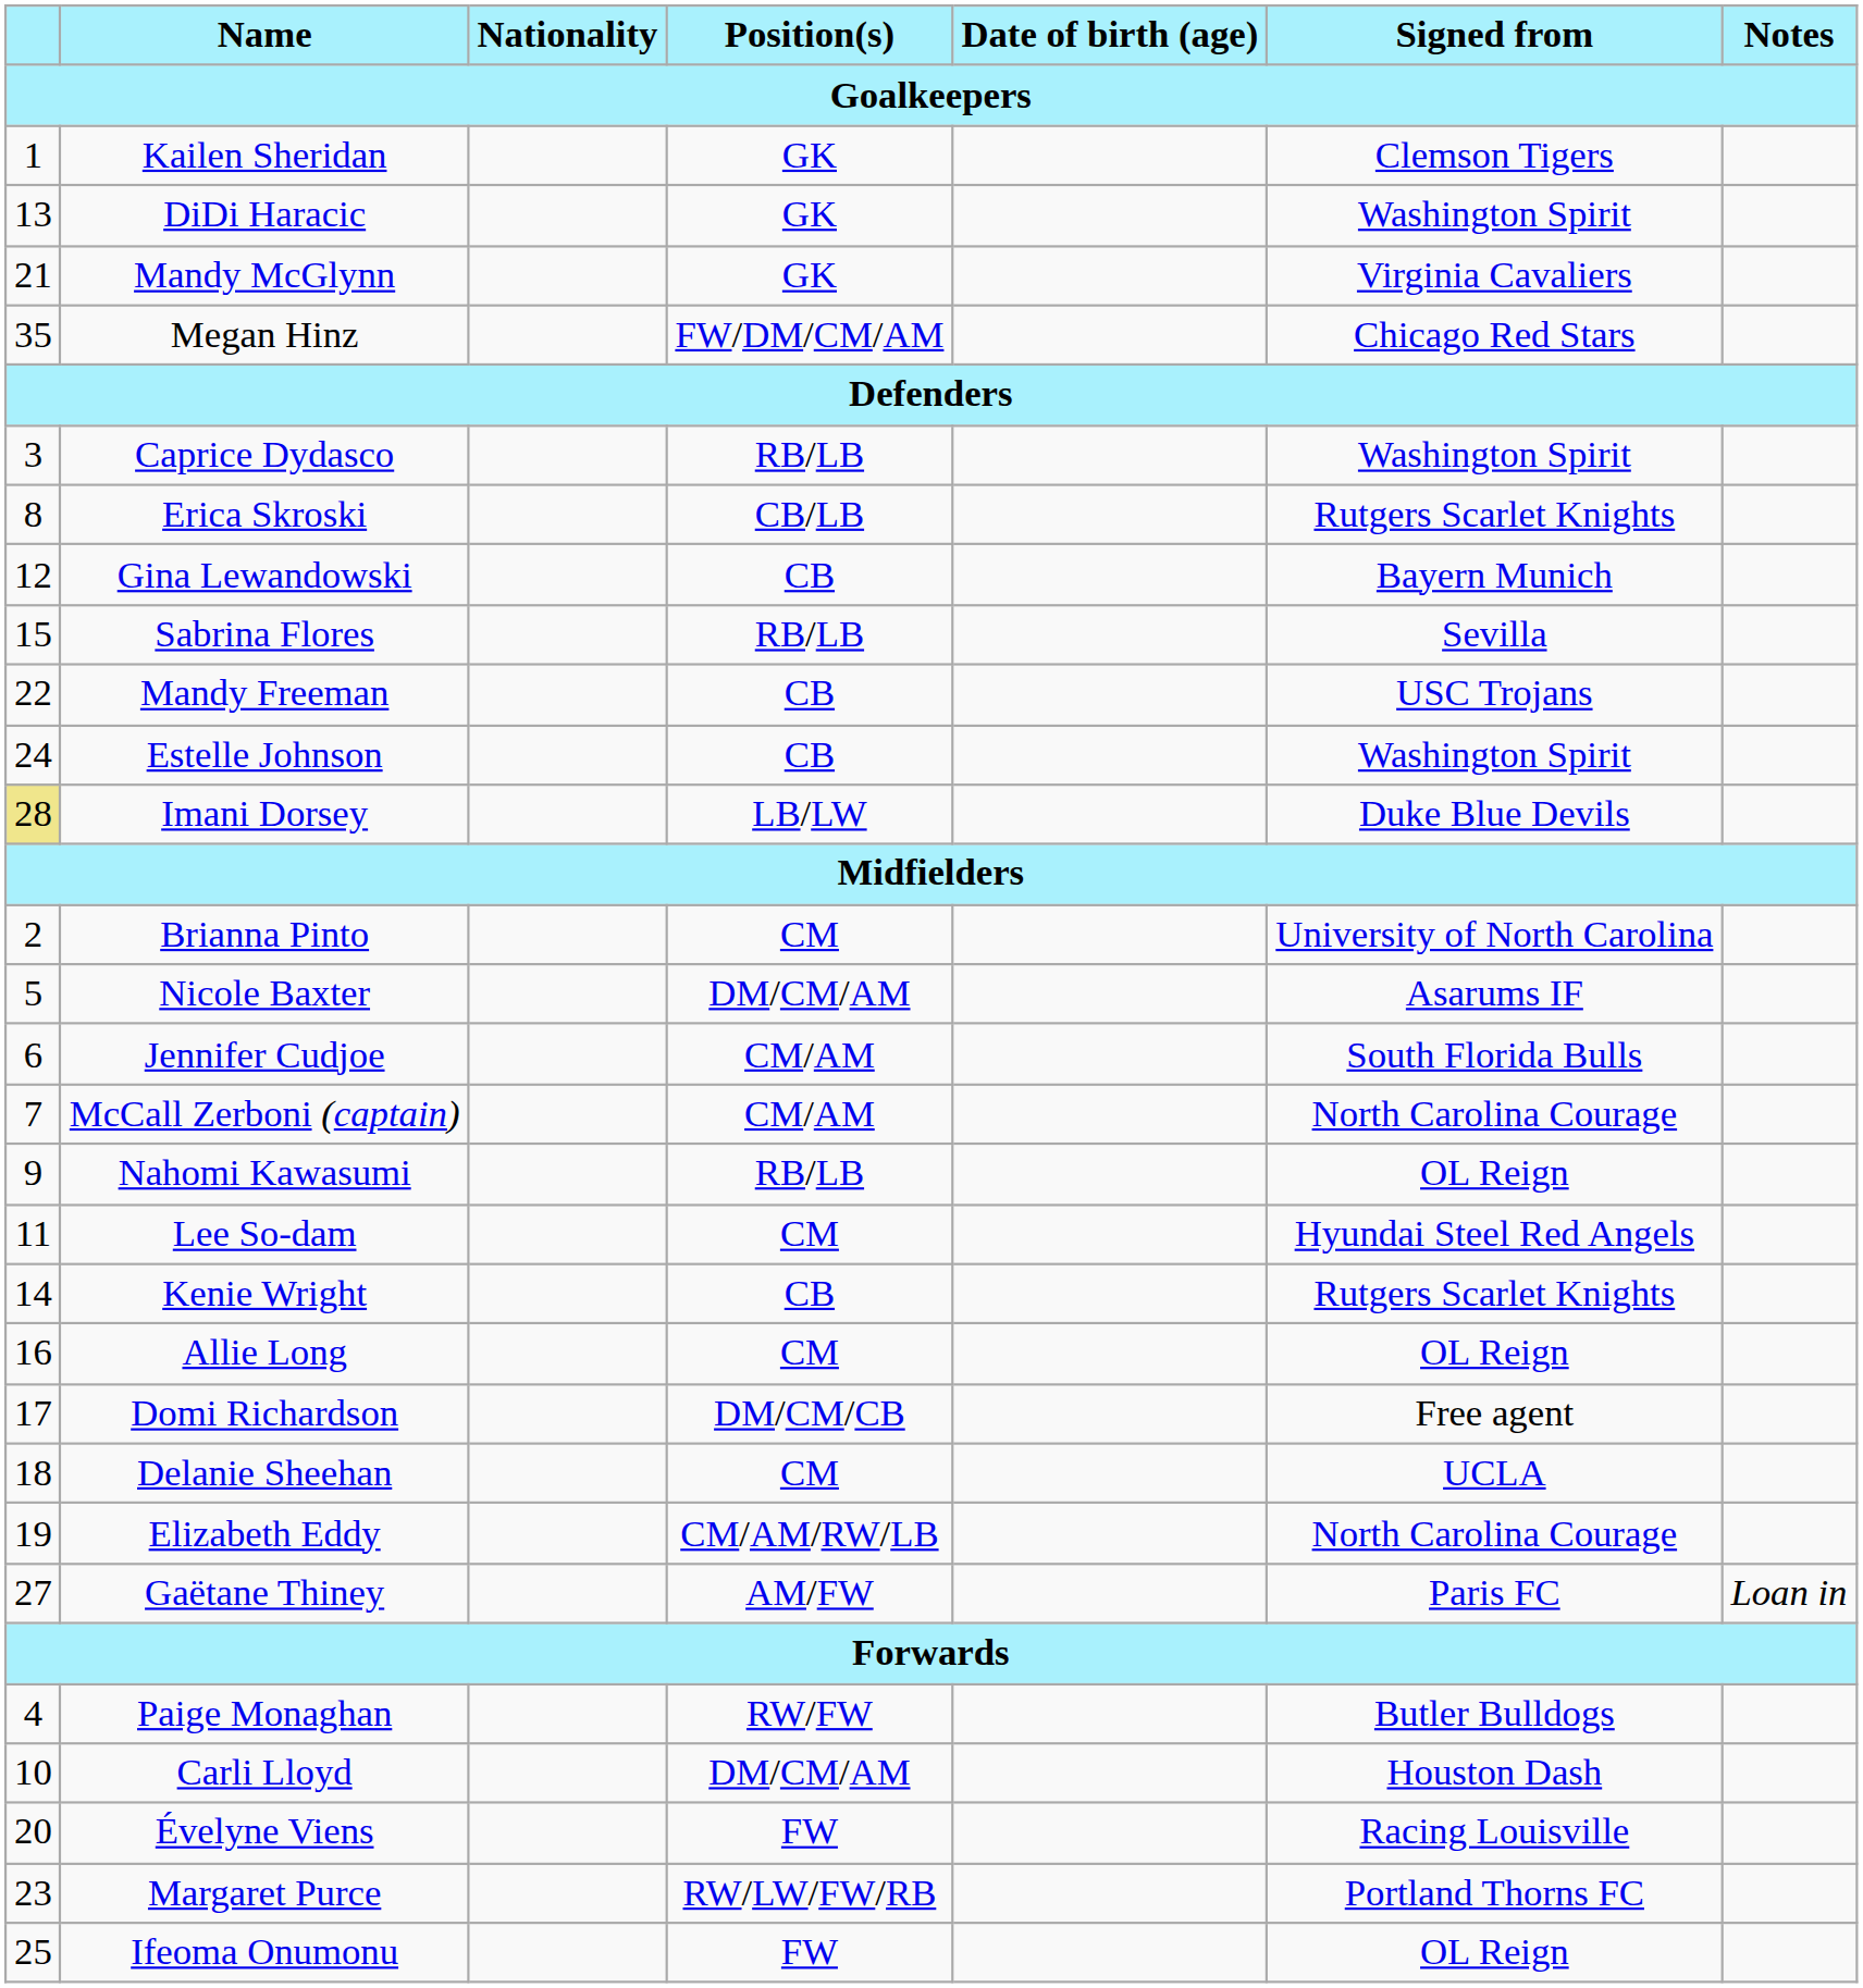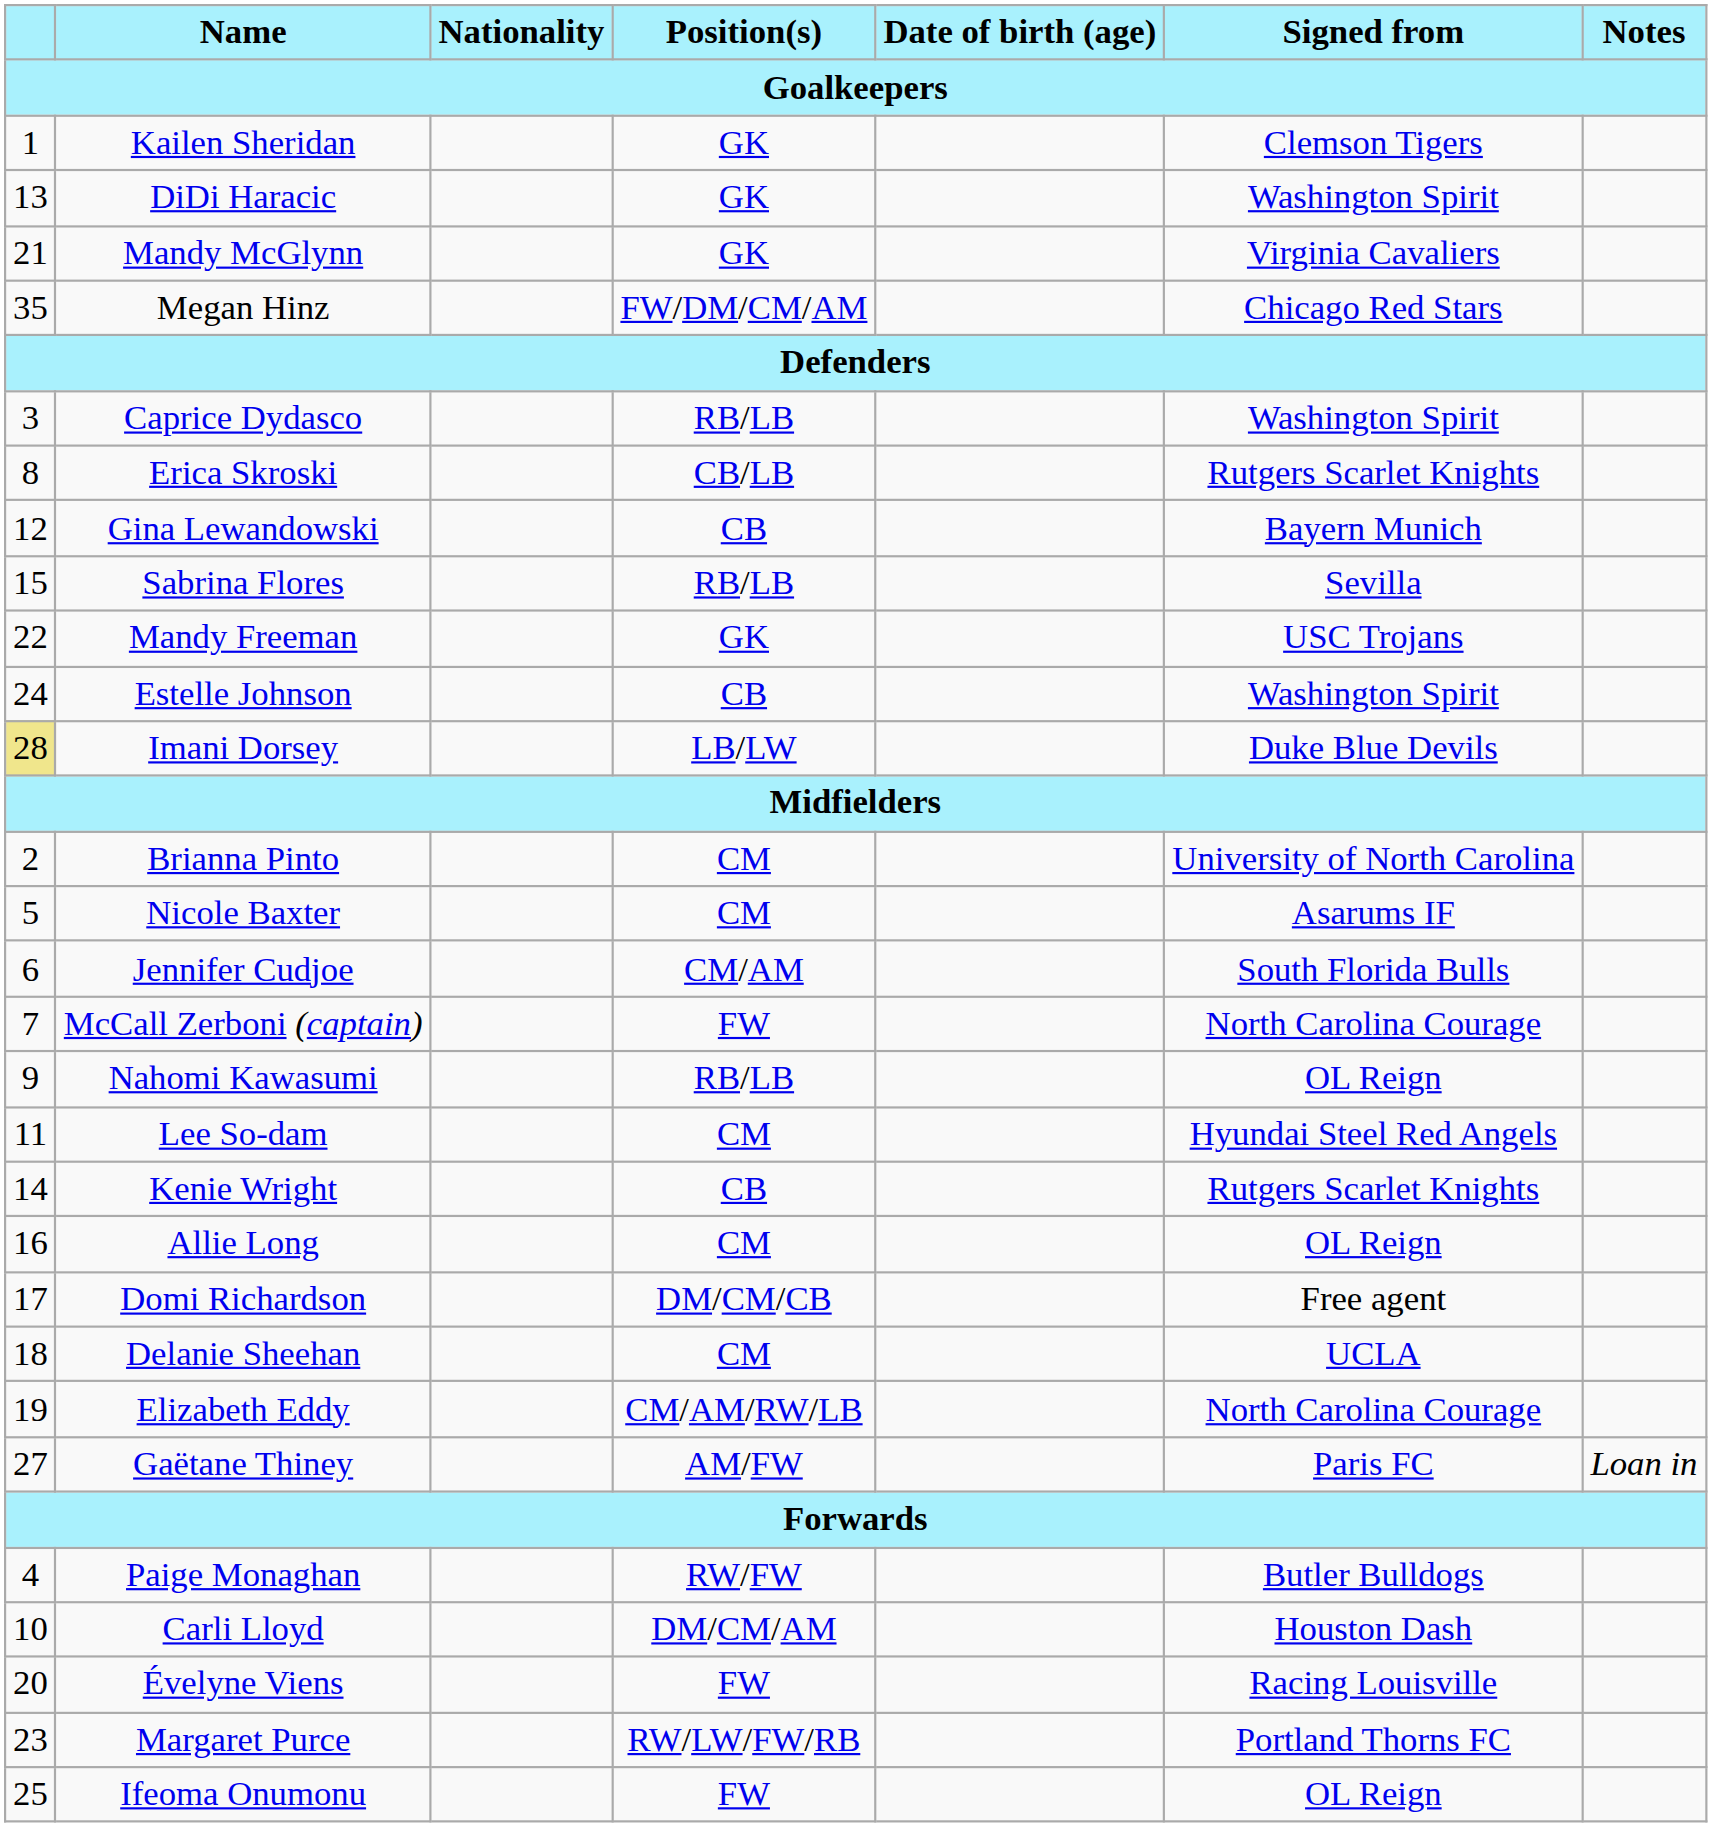Mandy Freeman | Position(s): CB -> GK
Nicole Baxter | Position(s): DM/CM/AM -> CM
McCall Zerboni (captain) | Position(s): CM/AM -> FW
